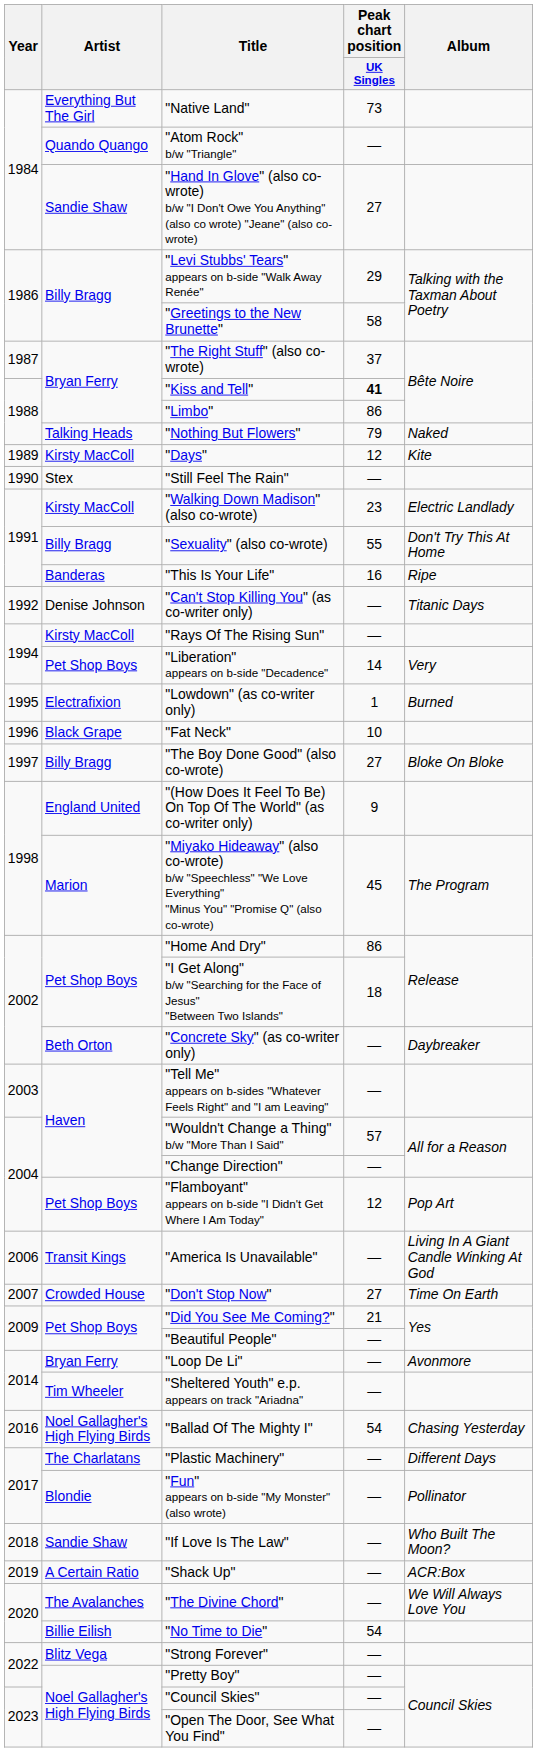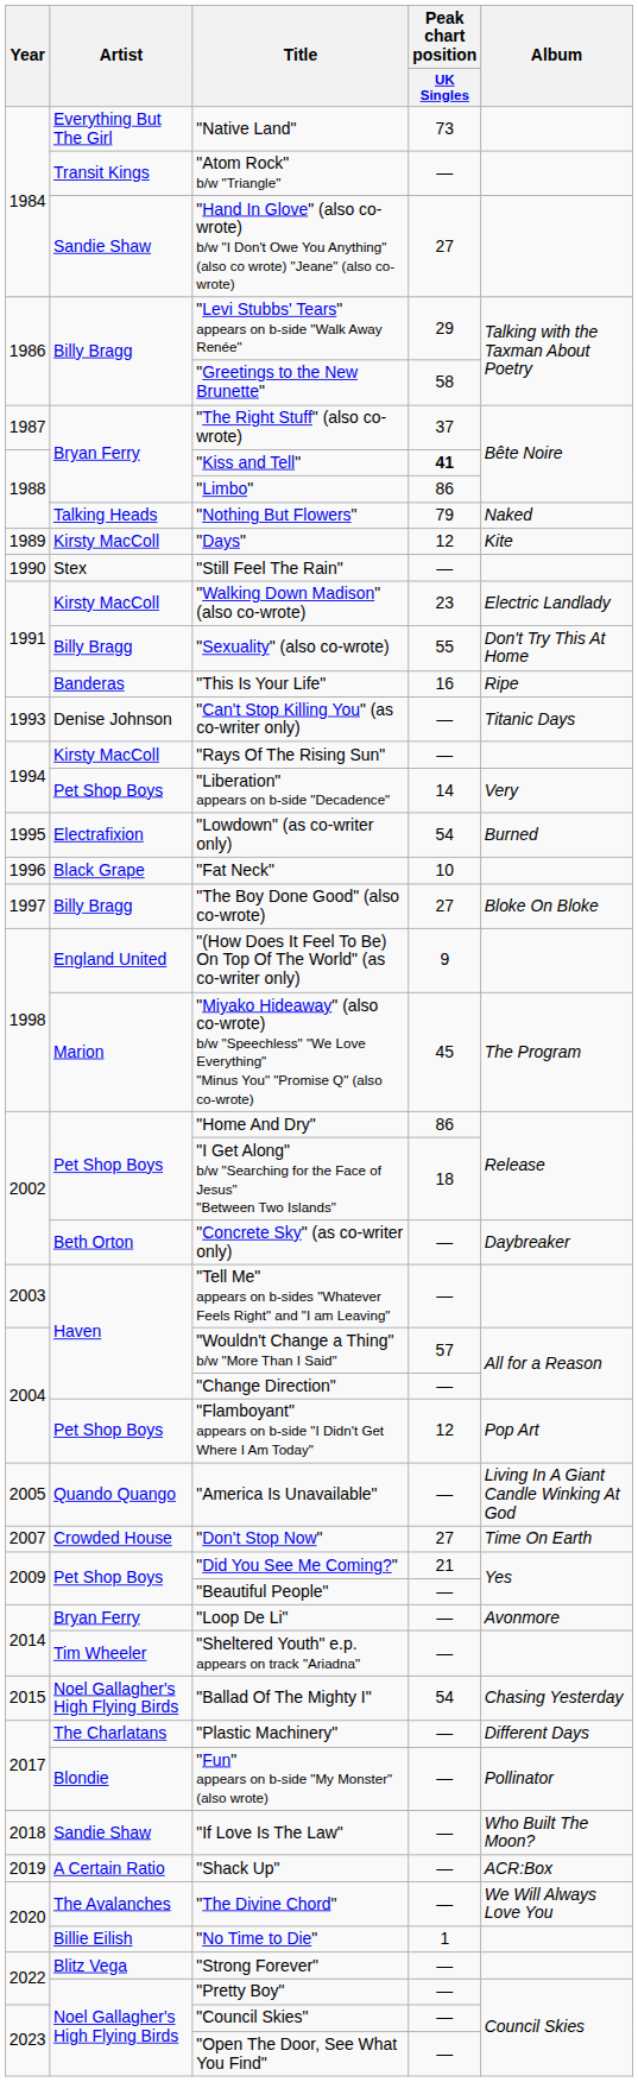"Atom Rock" b/w "Triangle" | Artist: Quando Quango -> Transit Kings
"Can't Stop Killing You" (as co-writer only) | Year: 1992 -> 1993
"Lowdown" (as co-writer only) | Peak chart position / UK Singles: 1 -> 54
"America Is Unavailable" | Year: 2006 -> 2005
"America Is Unavailable" | Artist: Transit Kings -> Quando Quango
"Ballad Of The Mighty I" | Year: 2016 -> 2015
"No Time to Die" | Peak chart position / UK Singles: 54 -> 1
